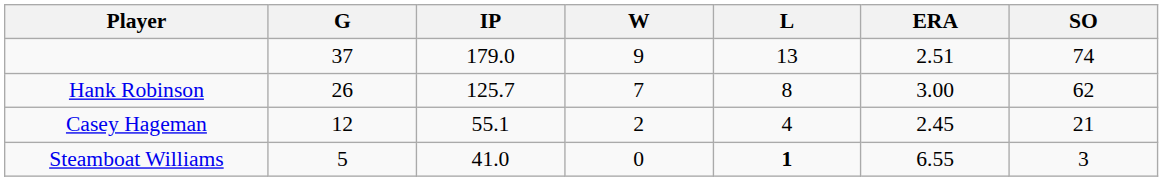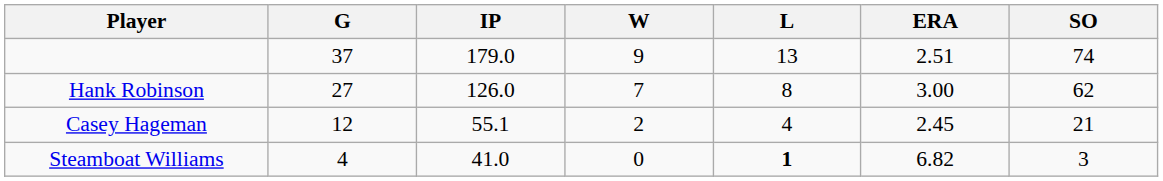Hank Robinson | G: 26 -> 27
Hank Robinson | IP: 125.7 -> 126.0
Steamboat Williams | G: 5 -> 4
Steamboat Williams | ERA: 6.55 -> 6.82
